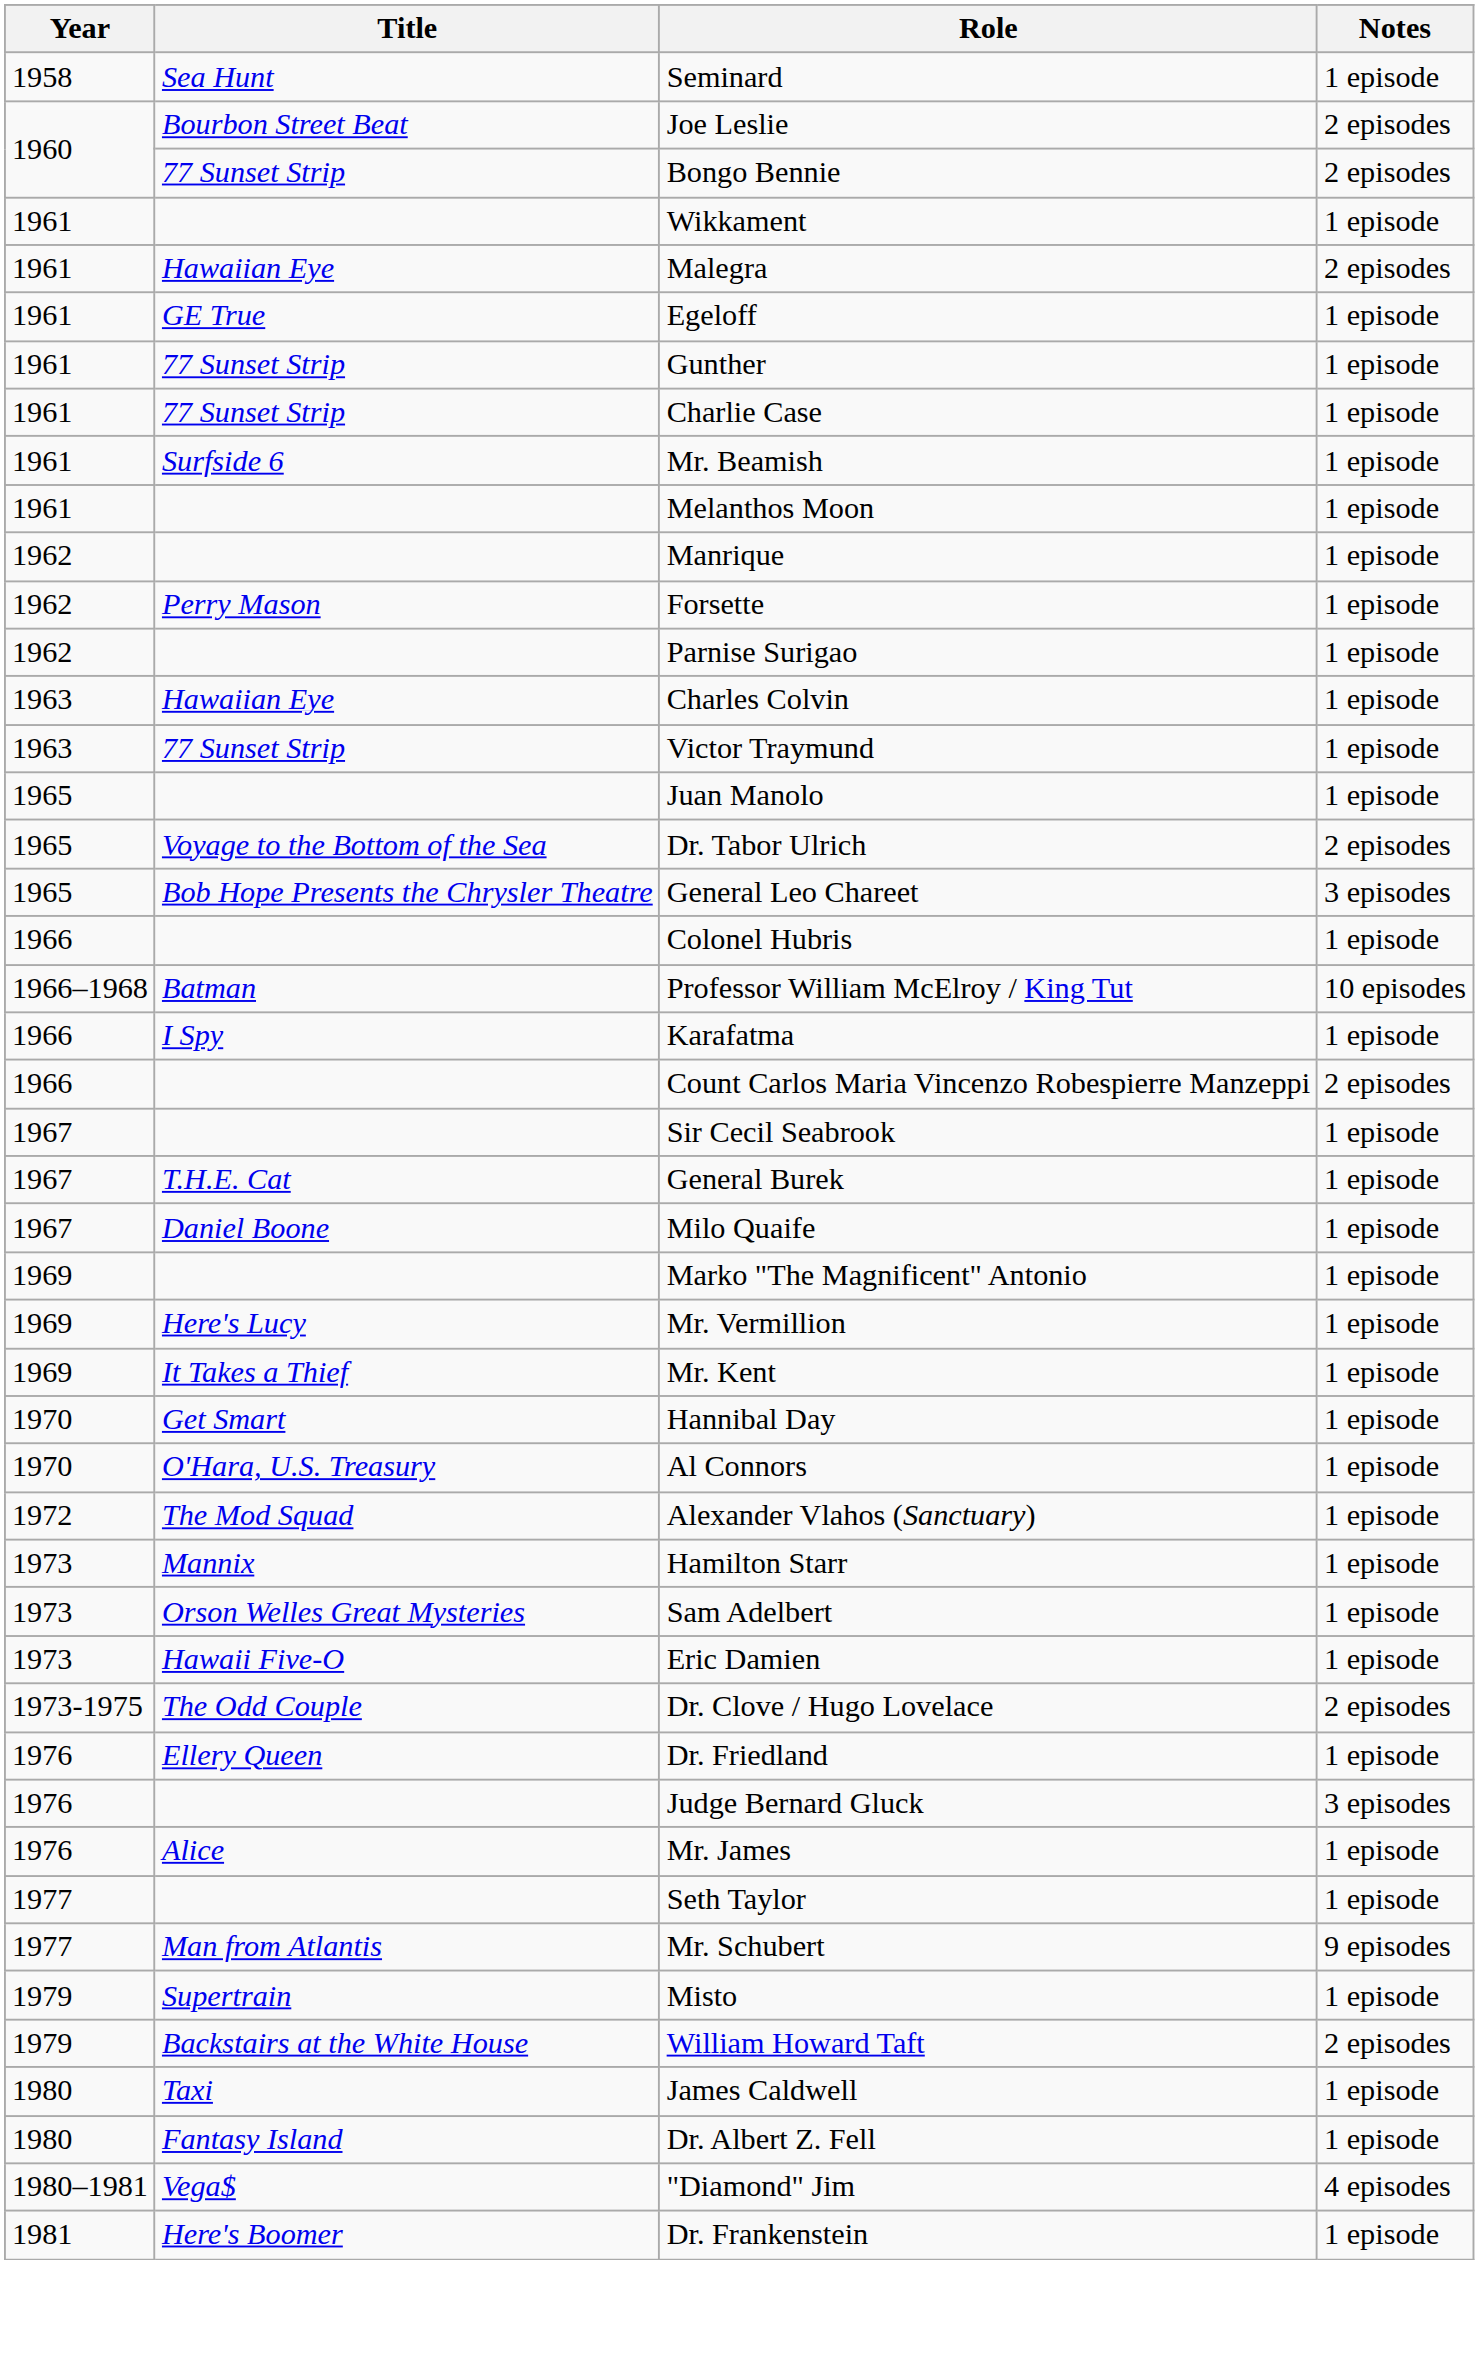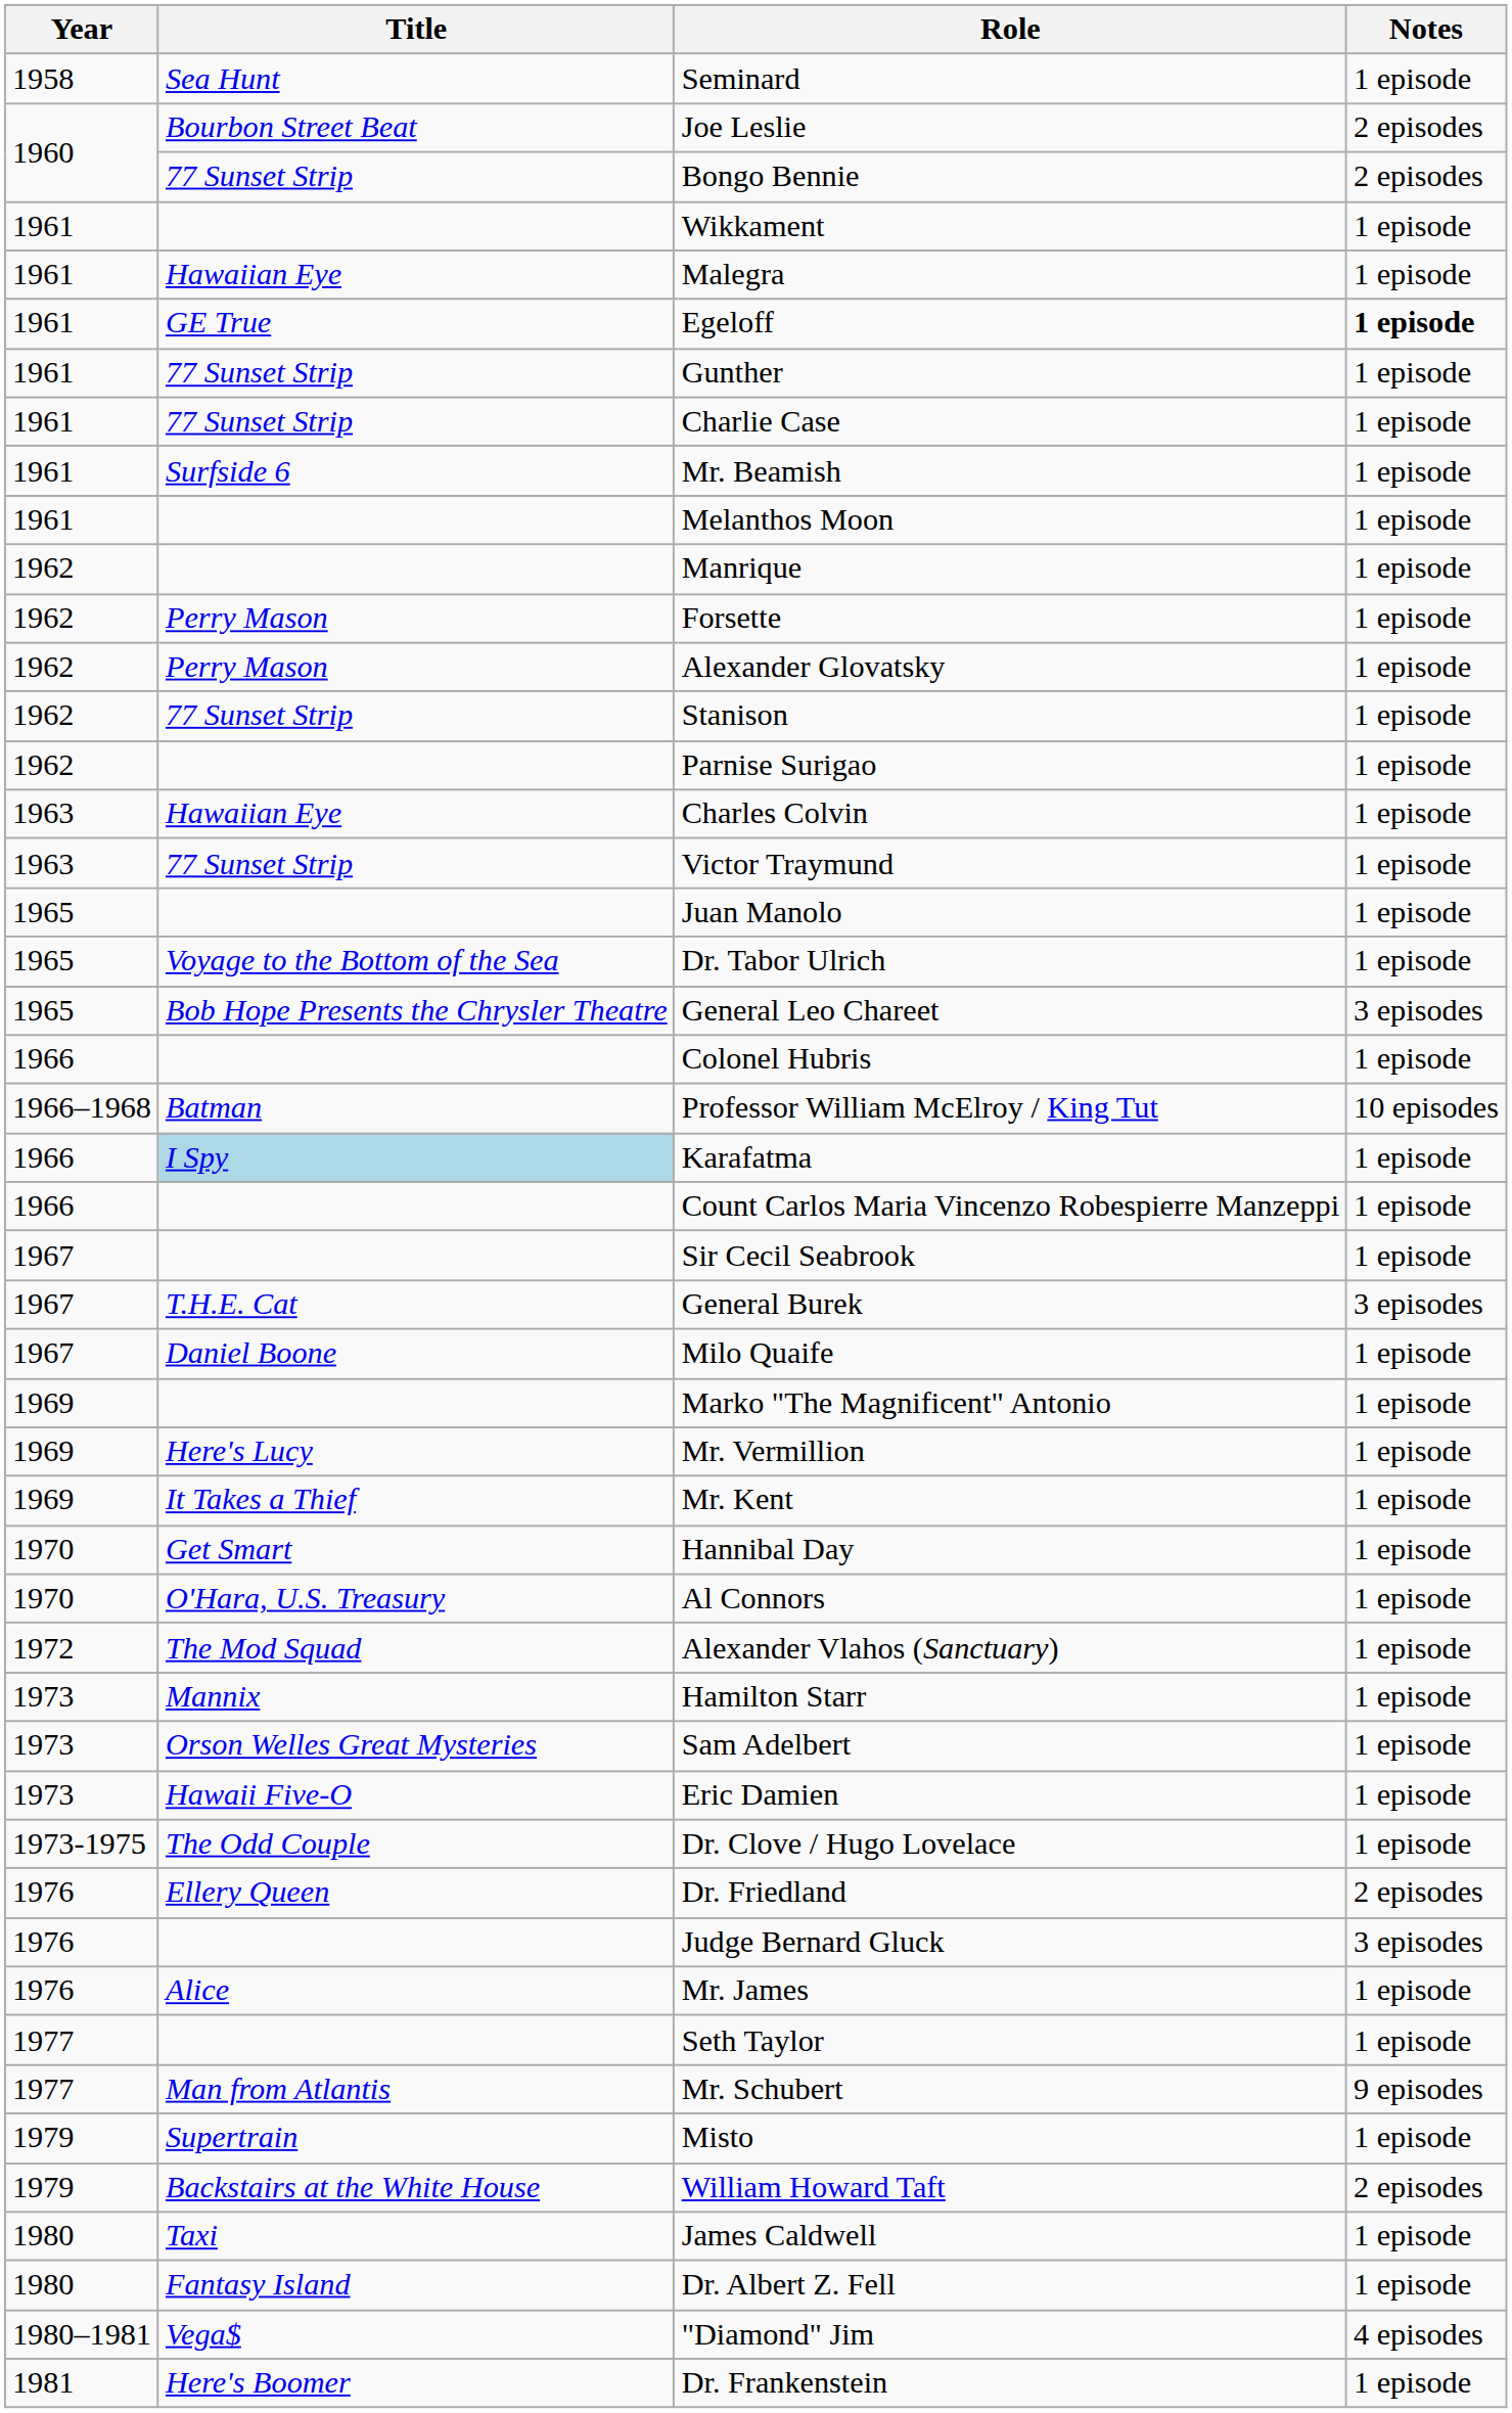Malegra | Notes: 2 episodes -> 1 episode
Egeloff | Notes: normal -> bold
+ row: 1962 | Perry Mason | Alexander Glovatsky | 1 episode
+ row: 1962 | 77 Sunset Strip | Stanison | 1 episode
Dr. Tabor Ulrich | Notes: 2 episodes -> 1 episode
Karafatma | Title: no background -> lightblue background
Count Carlos Maria Vincenzo Robespierre Manzeppi | Notes: 2 episodes -> 1 episode
General Burek | Notes: 1 episode -> 3 episodes
Dr. Clove / Hugo Lovelace | Notes: 2 episodes -> 1 episode
Dr. Friedland | Notes: 1 episode -> 2 episodes
